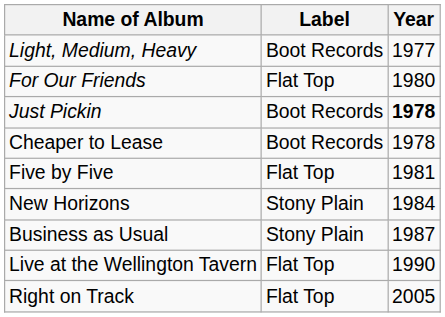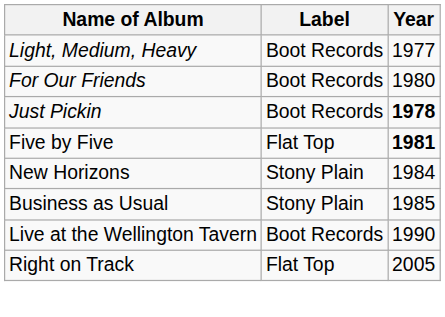For Our Friends | Label: Flat Top -> Boot Records
- row: Cheaper to Lease | Boot Records | 1978
Five by Five | Year: normal -> bold
Business as Usual | Year: 1987 -> 1985
Live at the Wellington Tavern | Label: Flat Top -> Boot Records
